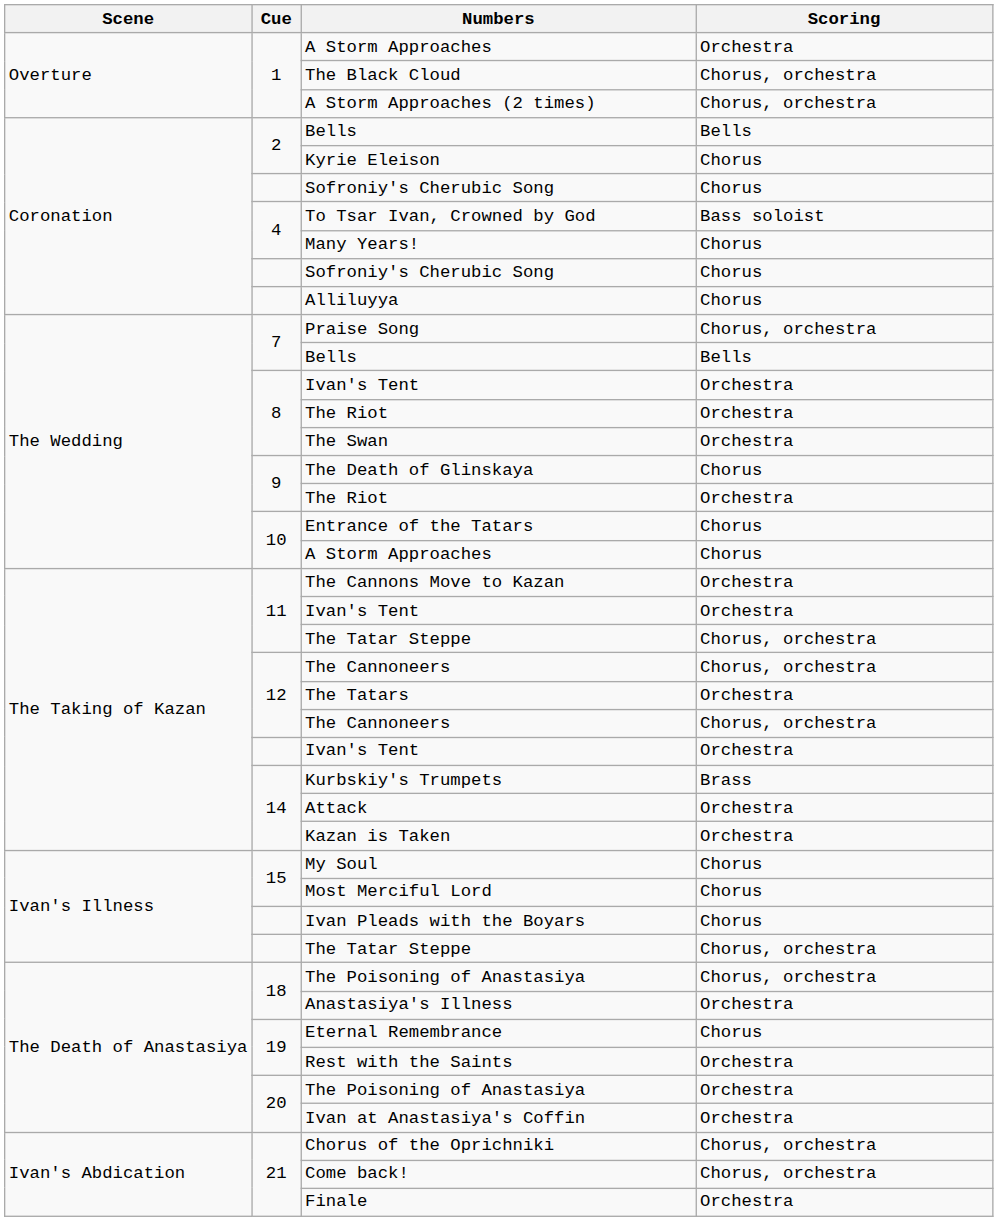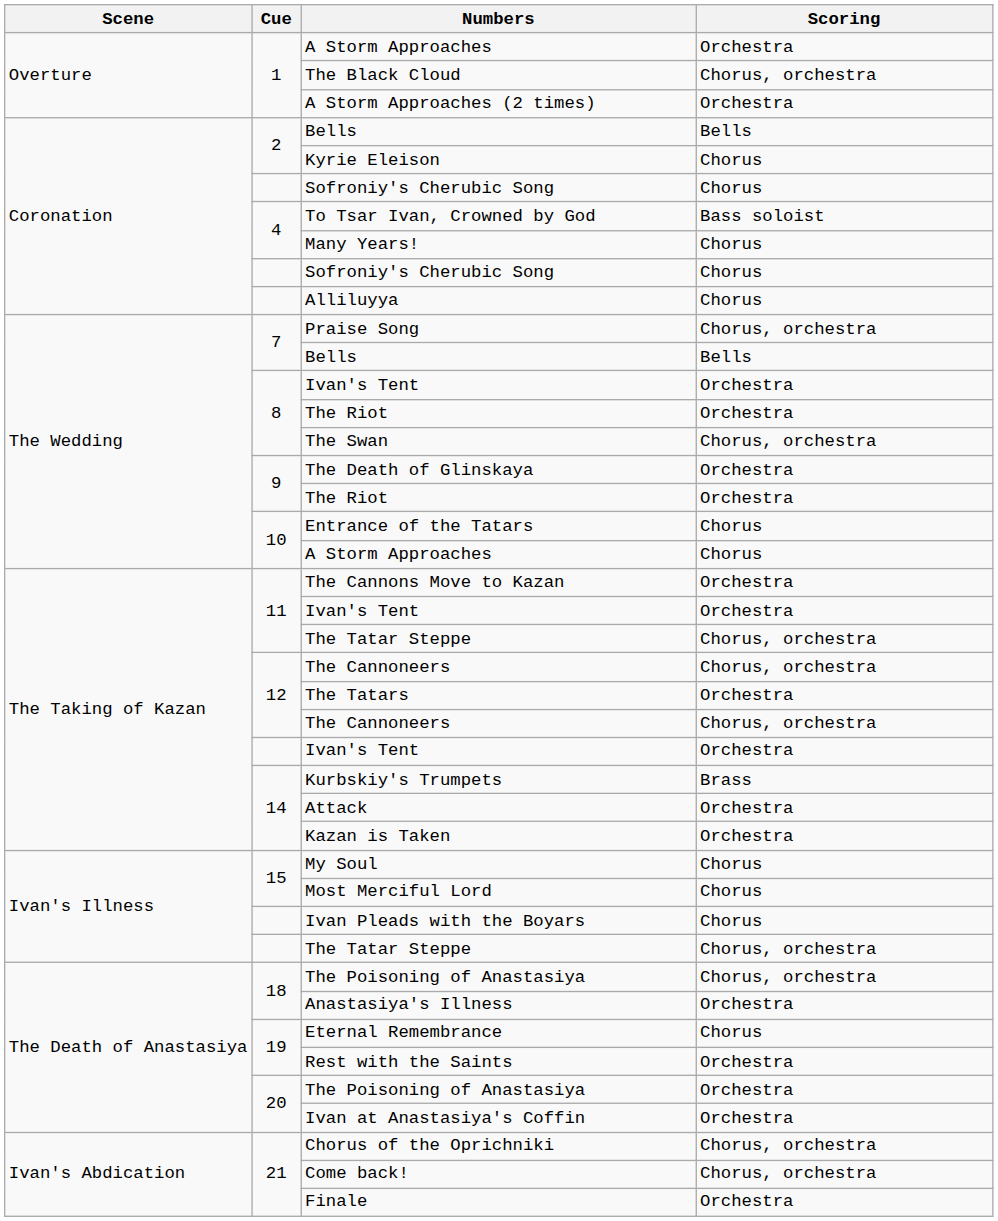A Storm Approaches (2 times) | Scoring: Chorus, orchestra -> Orchestra
The Swan | Scoring: Orchestra -> Chorus, orchestra
The Death of Glinskaya | Scoring: Chorus -> Orchestra
